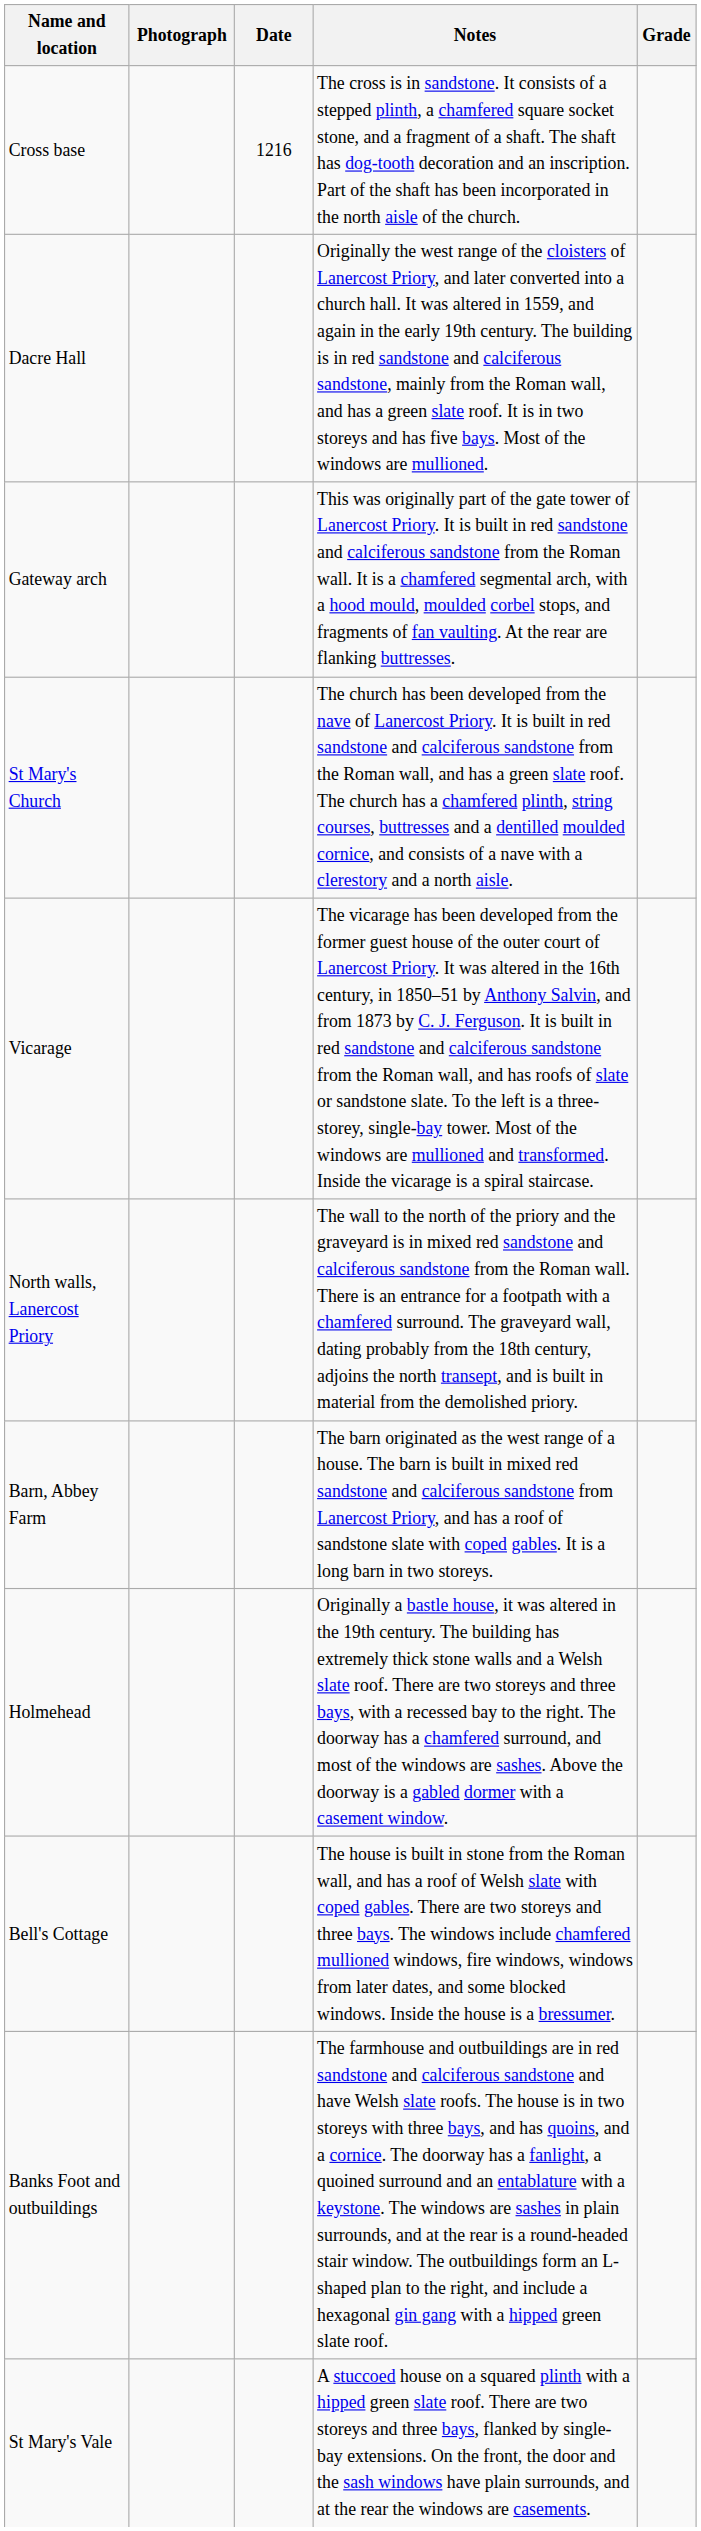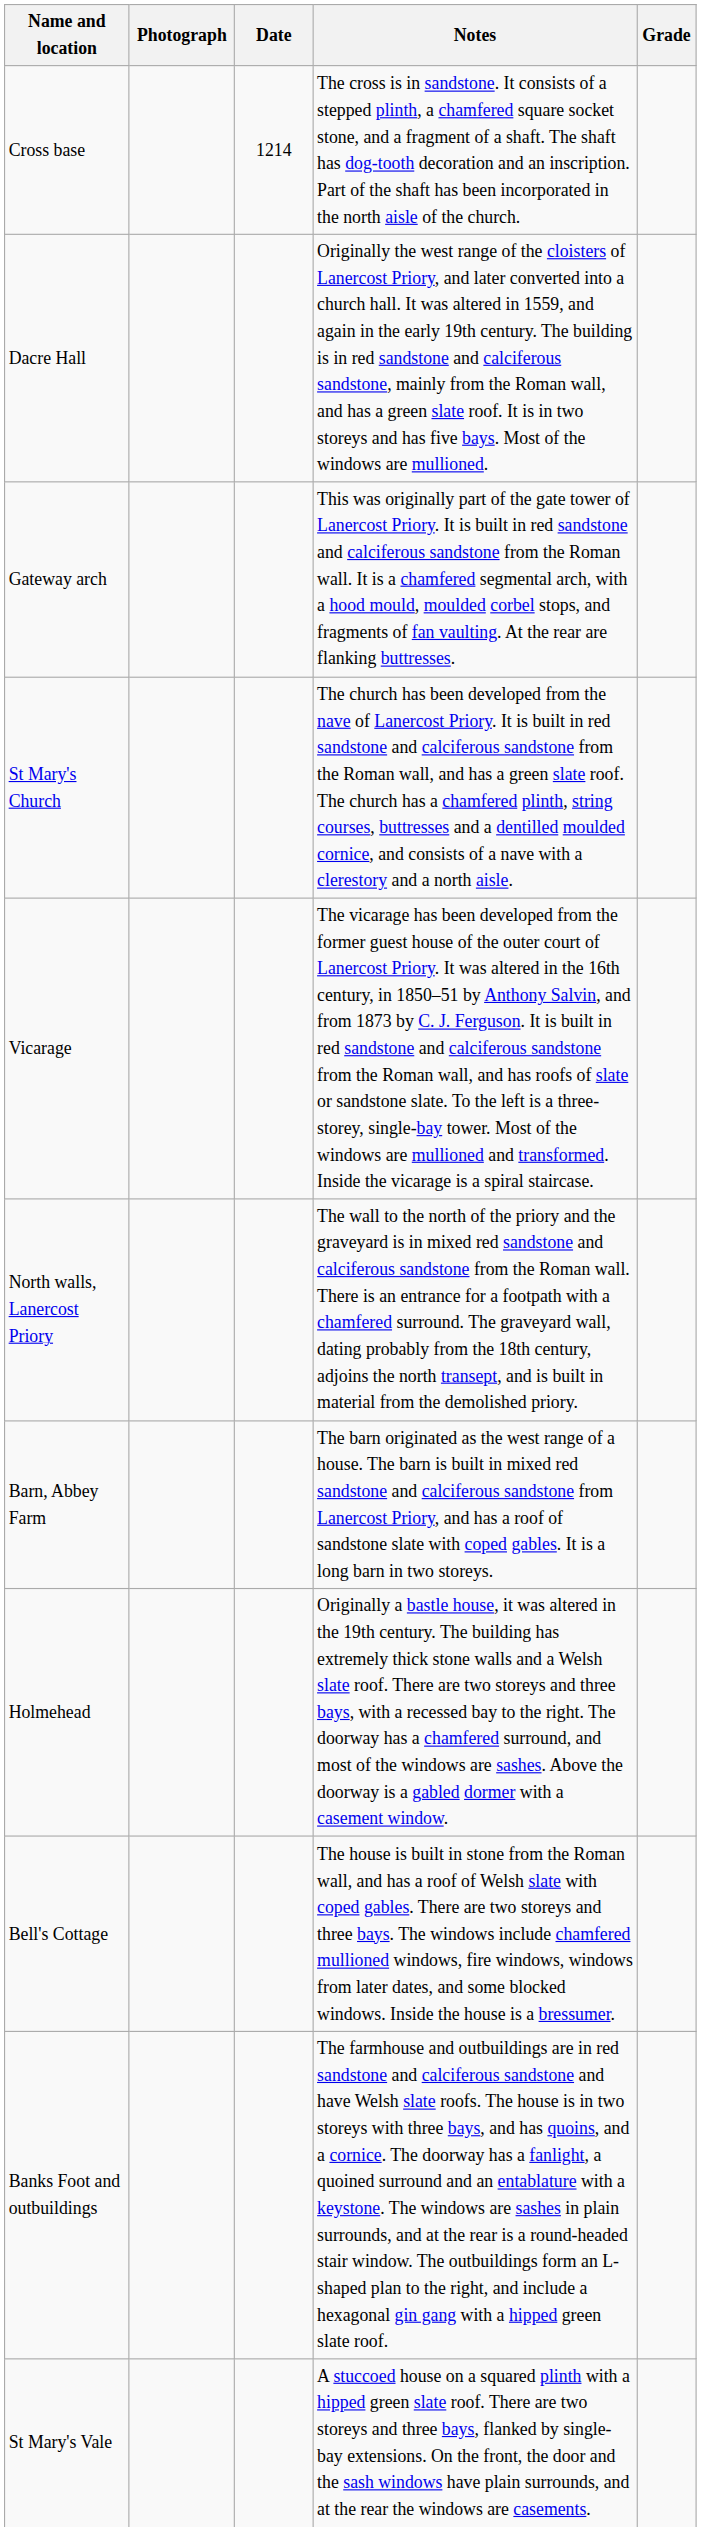Cross base | Date: 1216 -> 1214
